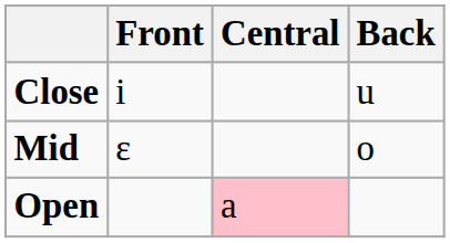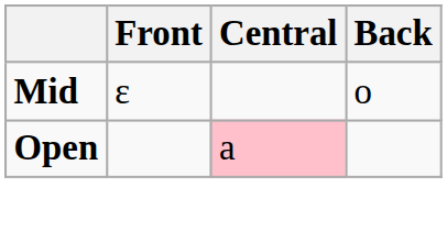- row: Close | i | u
